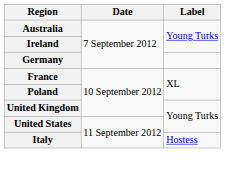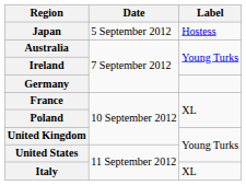+ row: Japan | 5 September 2012 | Hostess
Italy | Label: Hostess -> XL
